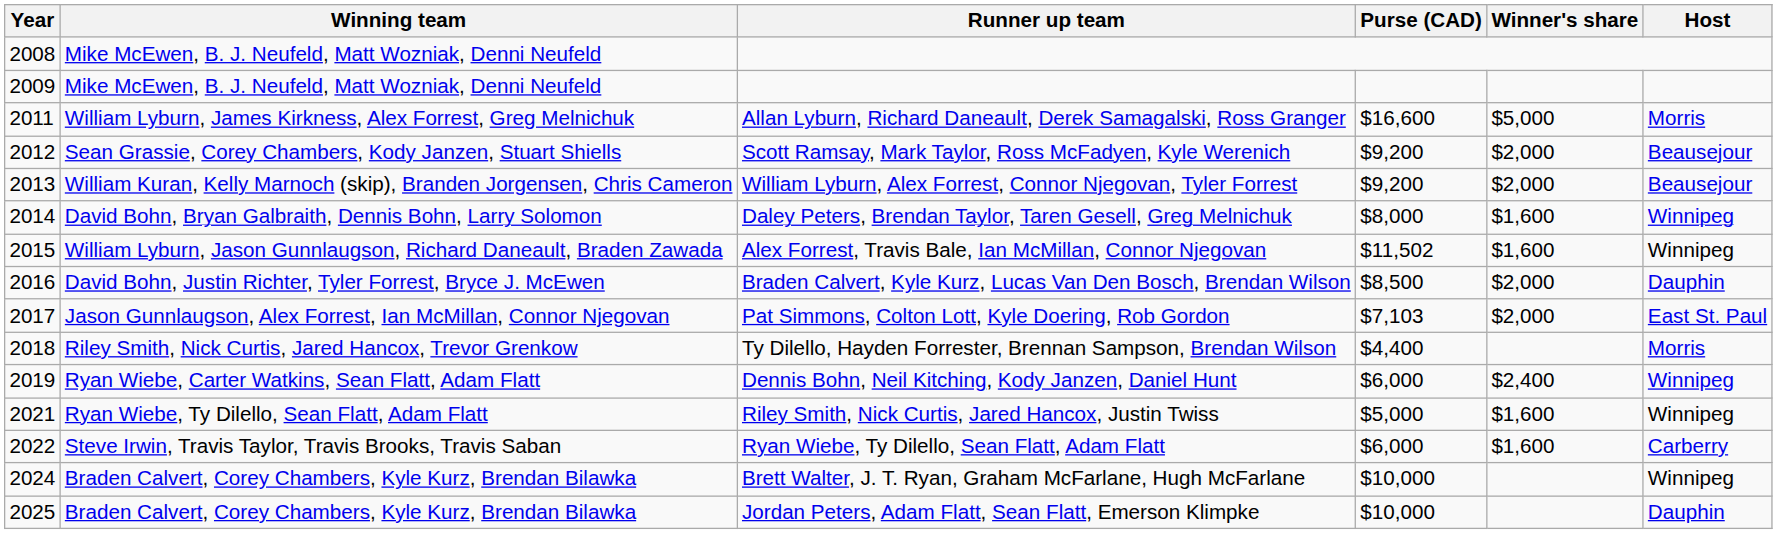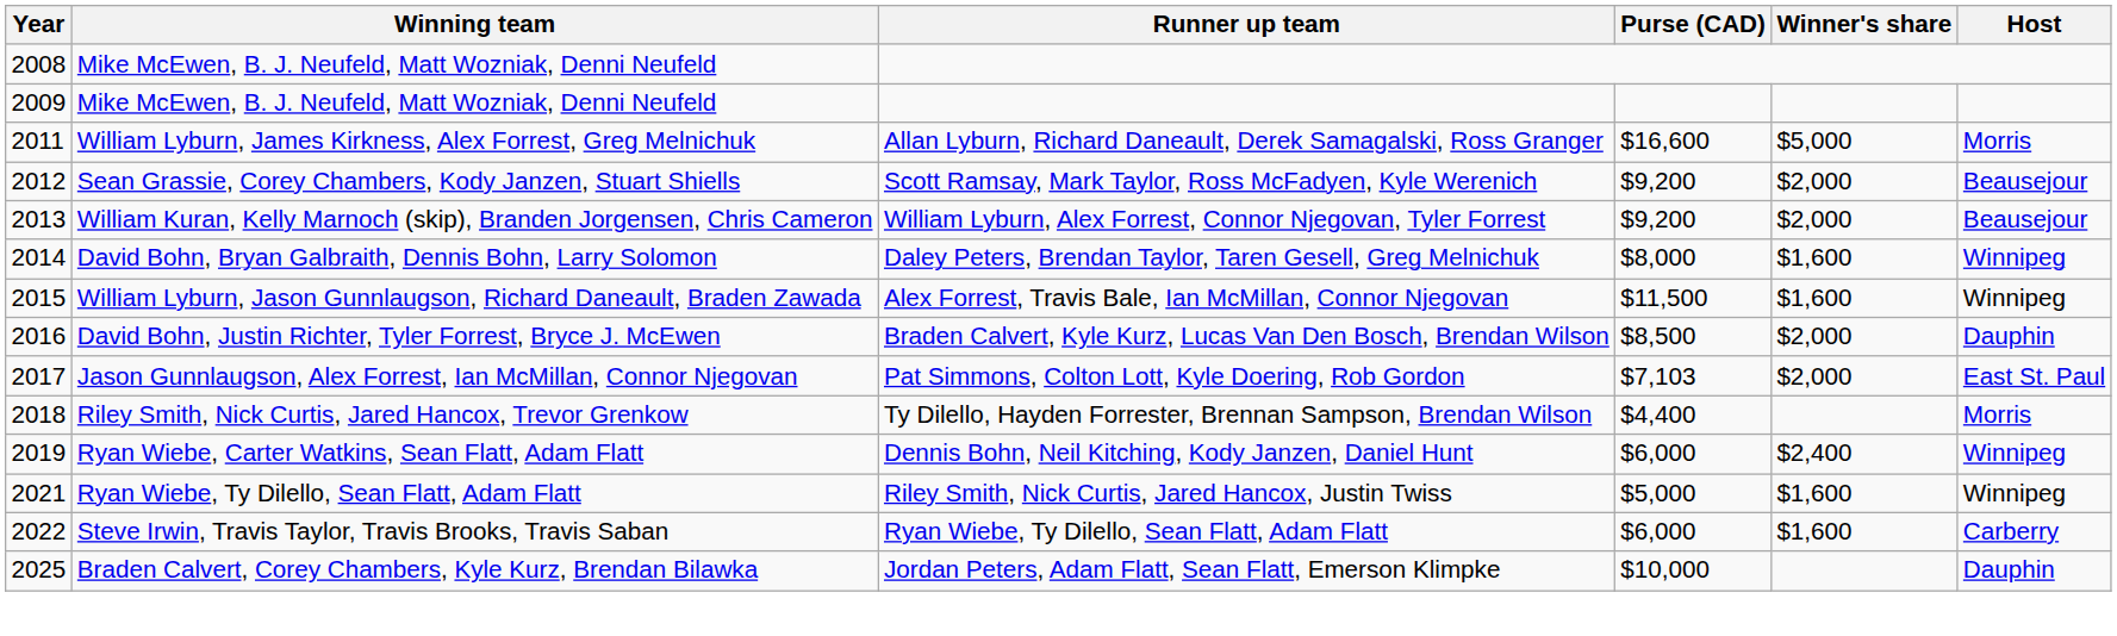Alex Forrest, Travis Bale, Ian McMillan, Connor Njegovan | Purse (CAD): $11,502 -> $11,500
- row: 2024 | Braden Calvert, Corey Chambers, Kyle Kurz, Brendan Bilawka | Brett Walter, J. T. Ryan, Graham McFarlane, Hugh McFarlane | $10,000 | Winnipeg
